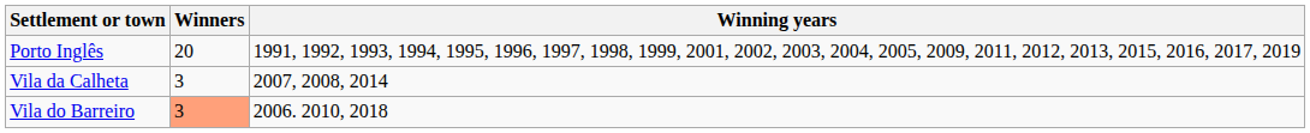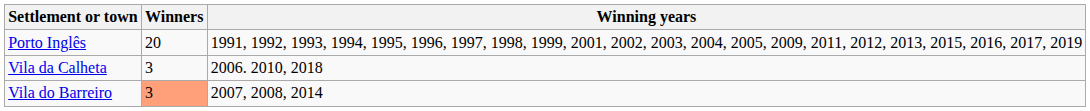Vila da Calheta | Winning years: 2007, 2008, 2014 -> 2006. 2010, 2018
Vila do Barreiro | Winning years: 2006. 2010, 2018 -> 2007, 2008, 2014
